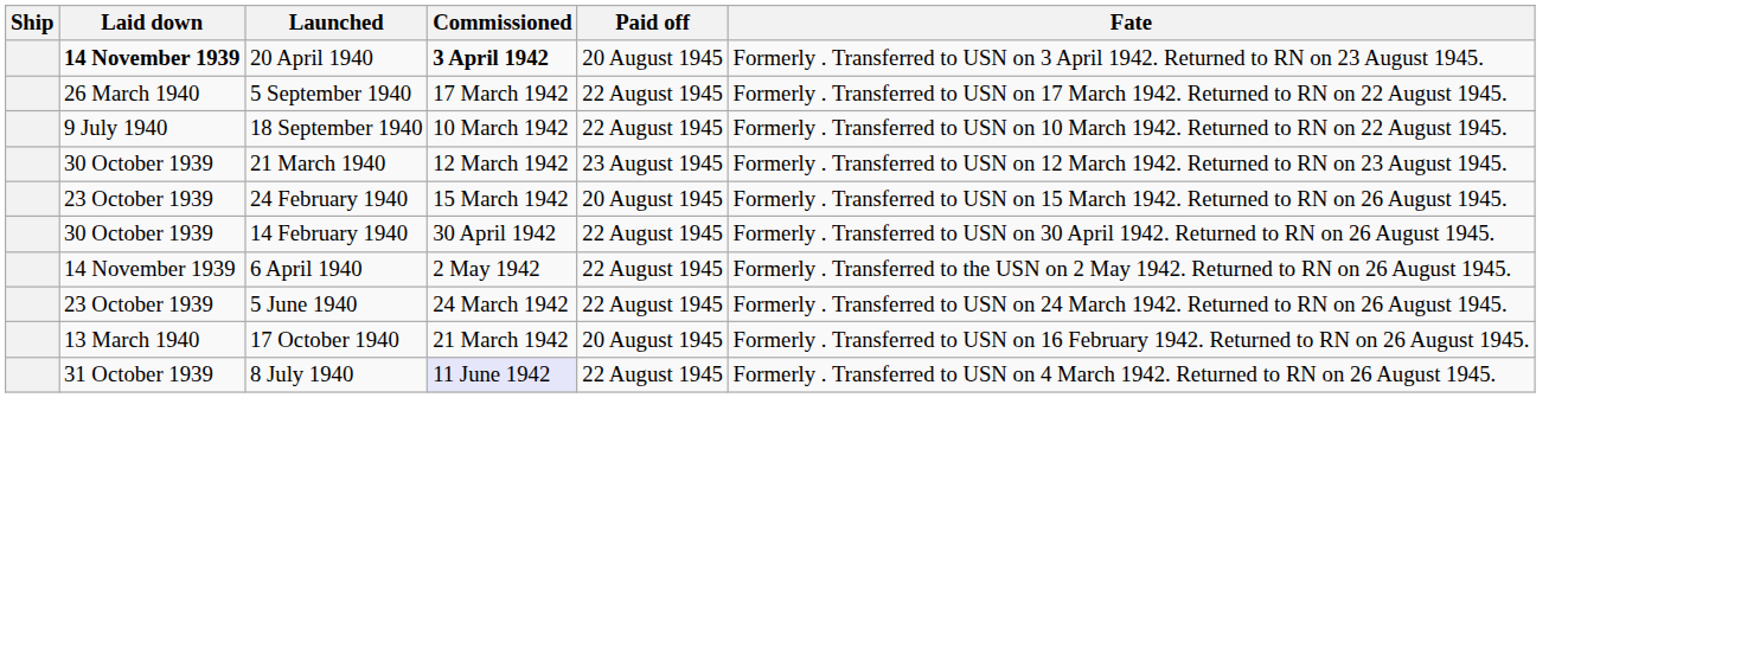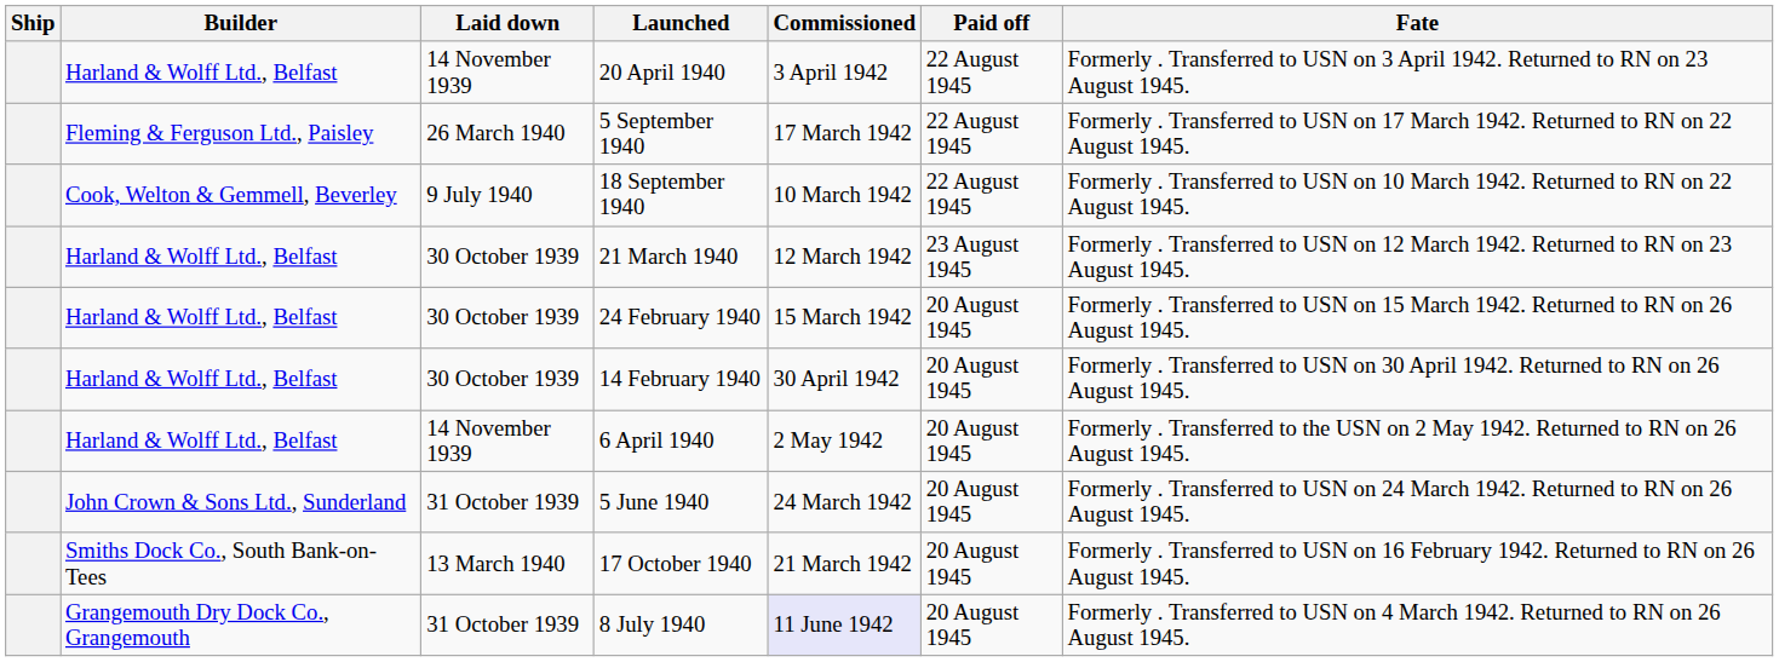+ column: Builder | Harland & Wolff Ltd., Belfast | Fleming & Ferguson Ltd., Paisley | Cook, Welton & Gemmell, Beverley | Harland & Wolff Ltd., Belfast | Harland & Wolff Ltd., Belfast | Harland & Wolff Ltd., Belfast | Harland & Wolff Ltd., Belfast | John Crown & Sons Ltd., Sunderland | Smiths Dock Co., South Bank-on-Tees | Grangemouth Dry Dock Co., Grangemouth
20 April 1940 | Laid down: bold -> normal
20 April 1940 | Commissioned: bold -> normal
20 April 1940 | Paid off: 20 August 1945 -> 22 August 1945
24 February 1940 | Laid down: 23 October 1939 -> 30 October 1939
14 February 1940 | Paid off: 22 August 1945 -> 20 August 1945
6 April 1940 | Paid off: 22 August 1945 -> 20 August 1945
5 June 1940 | Laid down: 23 October 1939 -> 31 October 1939
5 June 1940 | Paid off: 22 August 1945 -> 20 August 1945
8 July 1940 | Paid off: 22 August 1945 -> 20 August 1945
